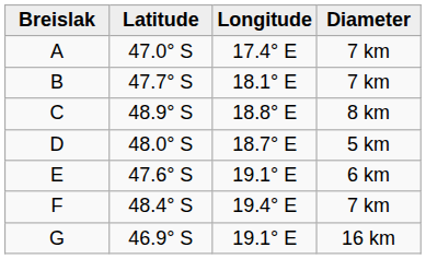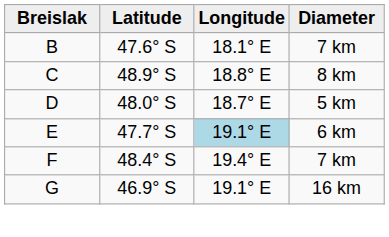- row: A | 47.0° S | 17.4° E | 7 km
B | Latitude: 47.7° S -> 47.6° S
E | Latitude: 47.6° S -> 47.7° S
E | Longitude: no background -> lightblue background
